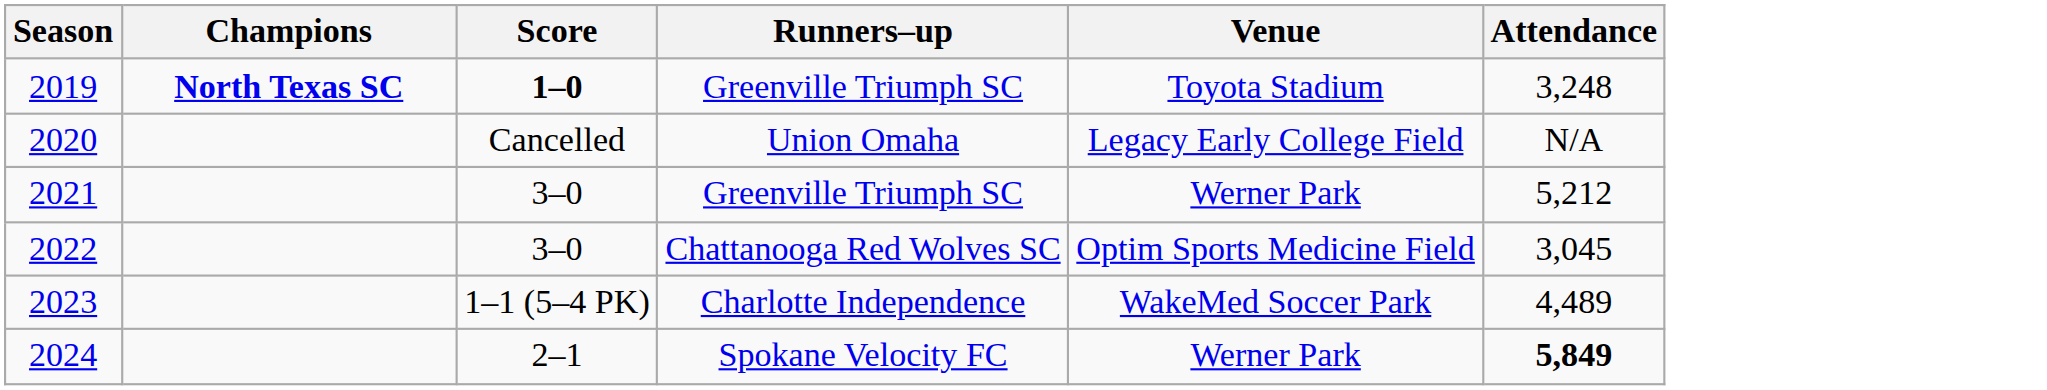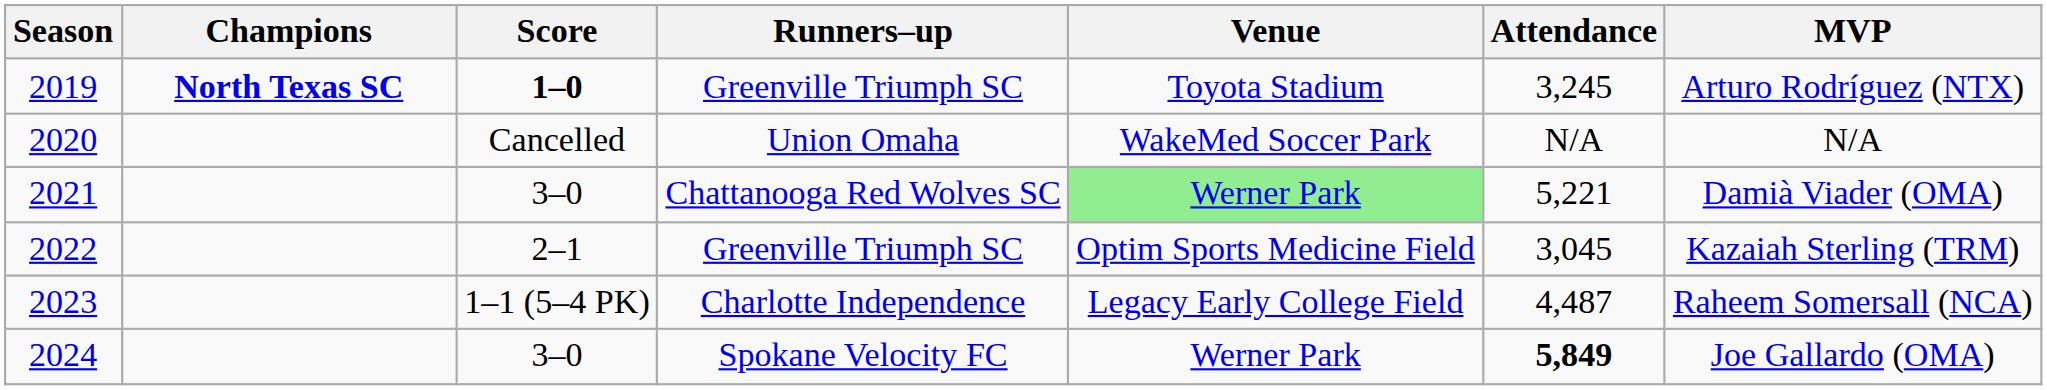+ column: MVP | Arturo Rodríguez (NTX) | N/A | Damià Viader (OMA) | Kazaiah Sterling (TRM) | Raheem Somersall (NCA) | Joe Gallardo (OMA)
2019 | Attendance: 3,248 -> 3,245
2020 | Venue: Legacy Early College Field -> WakeMed Soccer Park
2021 | Runners–up: Greenville Triumph SC -> Chattanooga Red Wolves SC
2021 | Venue: no background -> lightgreen background
2021 | Attendance: 5,212 -> 5,221
2022 | Score: 3–0 -> 2–1
2022 | Runners–up: Chattanooga Red Wolves SC -> Greenville Triumph SC
2023 | Venue: WakeMed Soccer Park -> Legacy Early College Field
2023 | Attendance: 4,489 -> 4,487
2024 | Score: 2–1 -> 3–0
